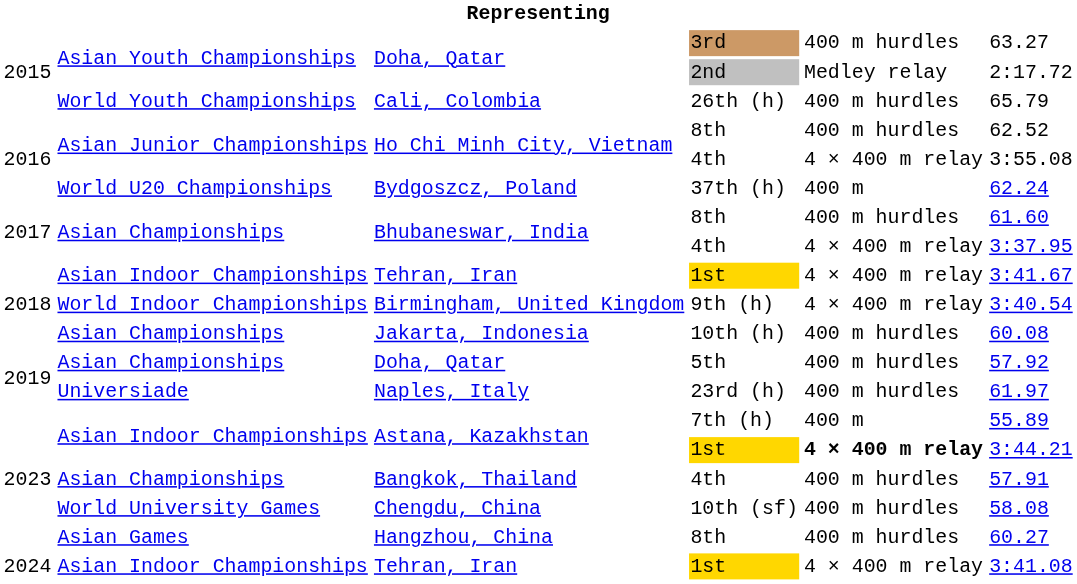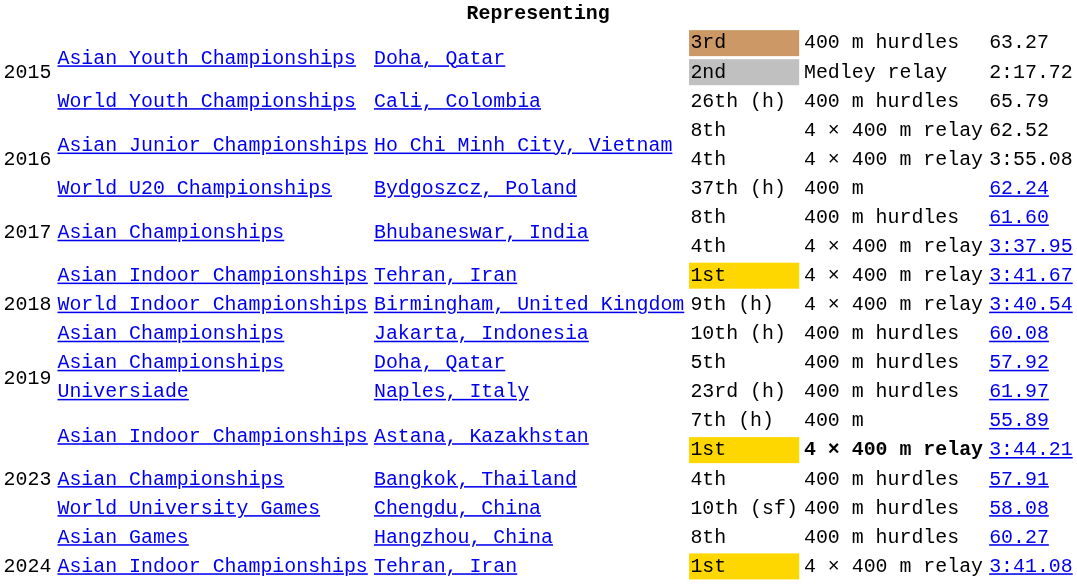Ho Chi Minh City, Vietnam / 8th | column 5: 400 m hurdles -> 4 × 400 m relay
